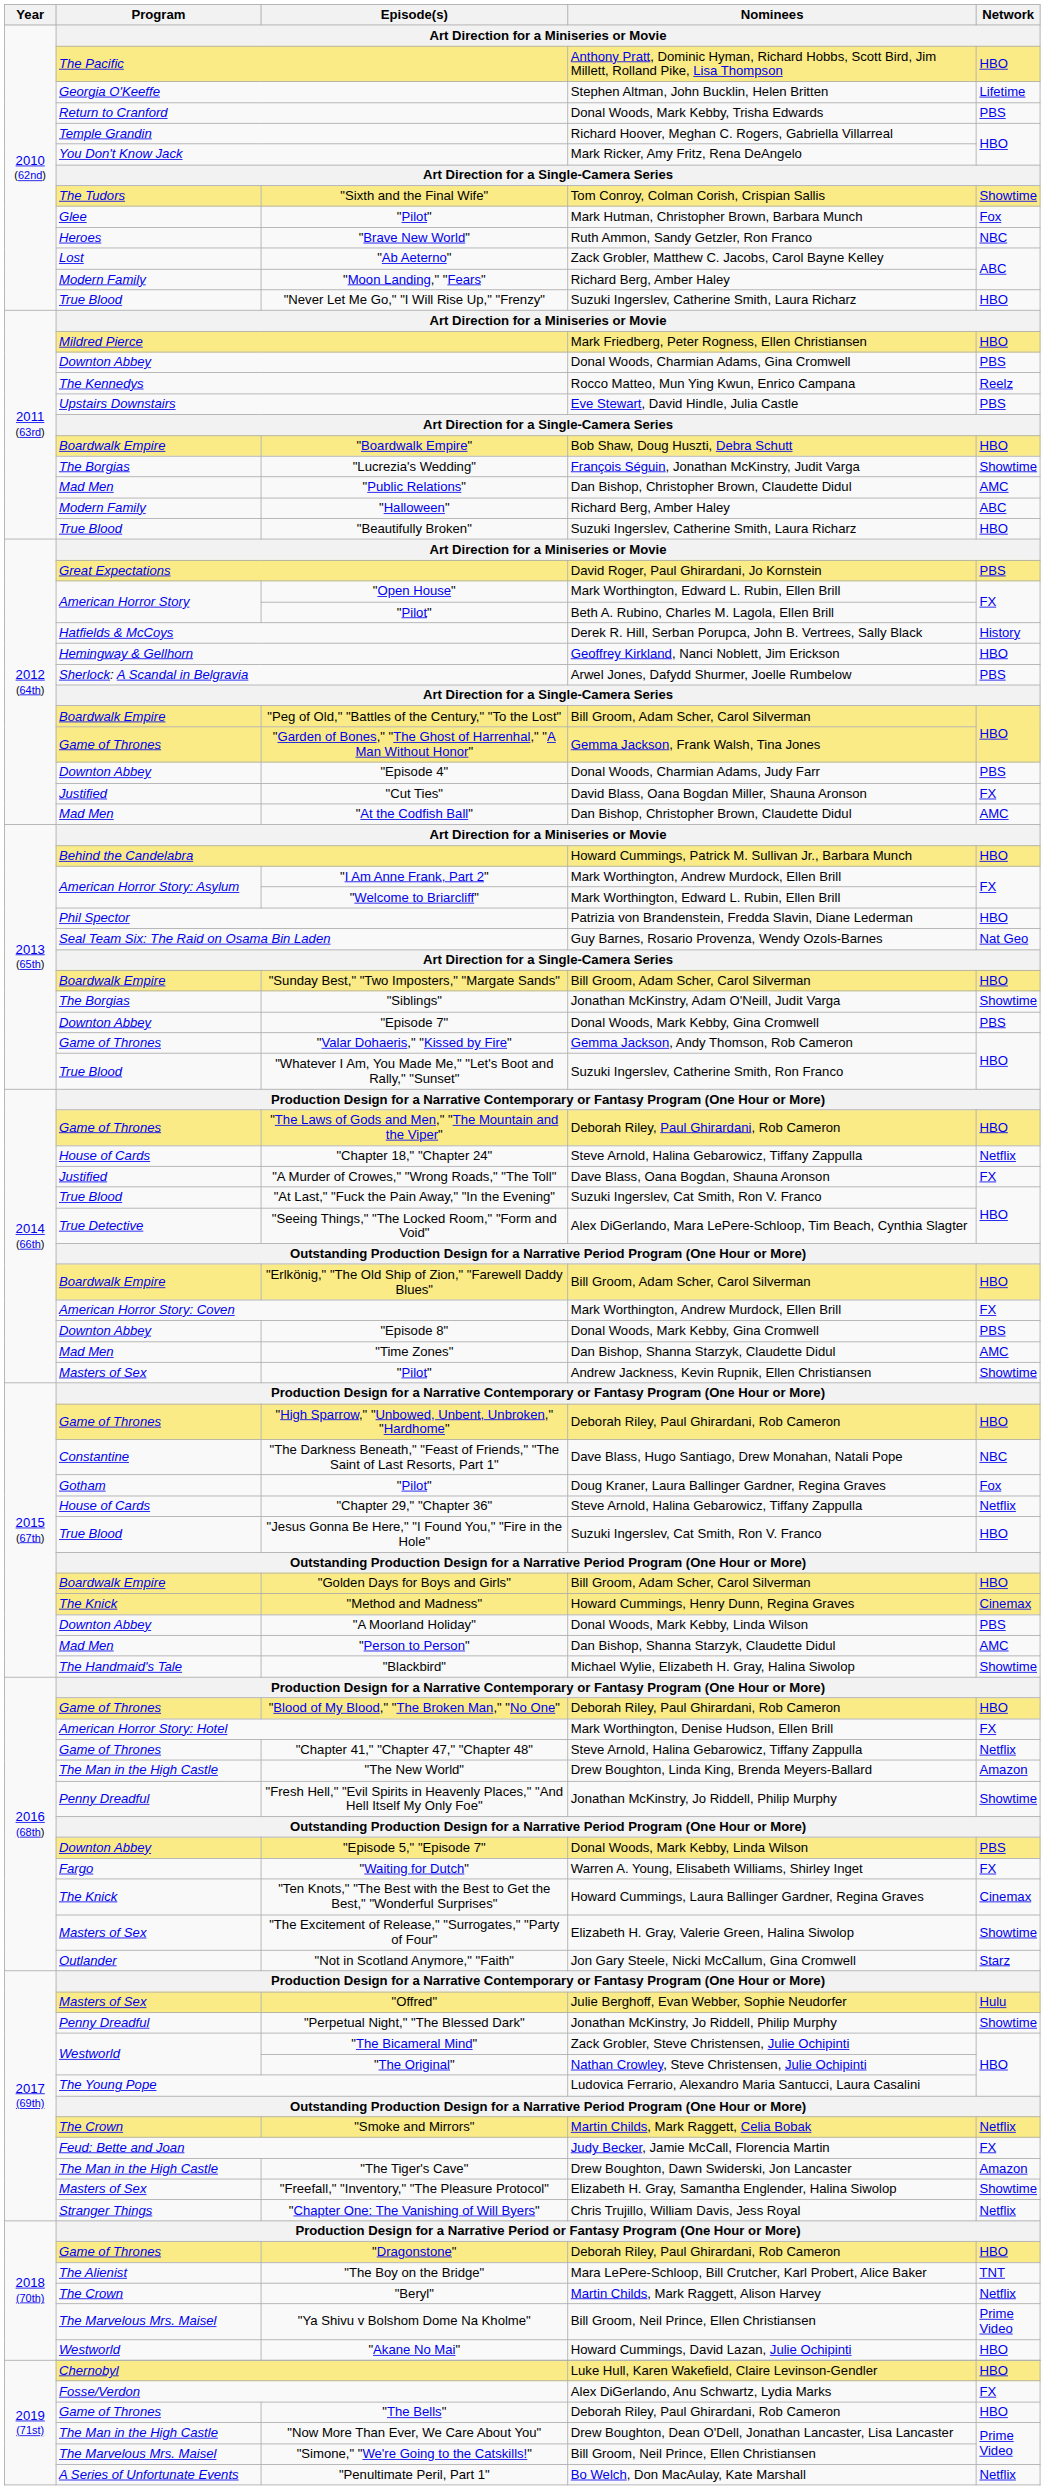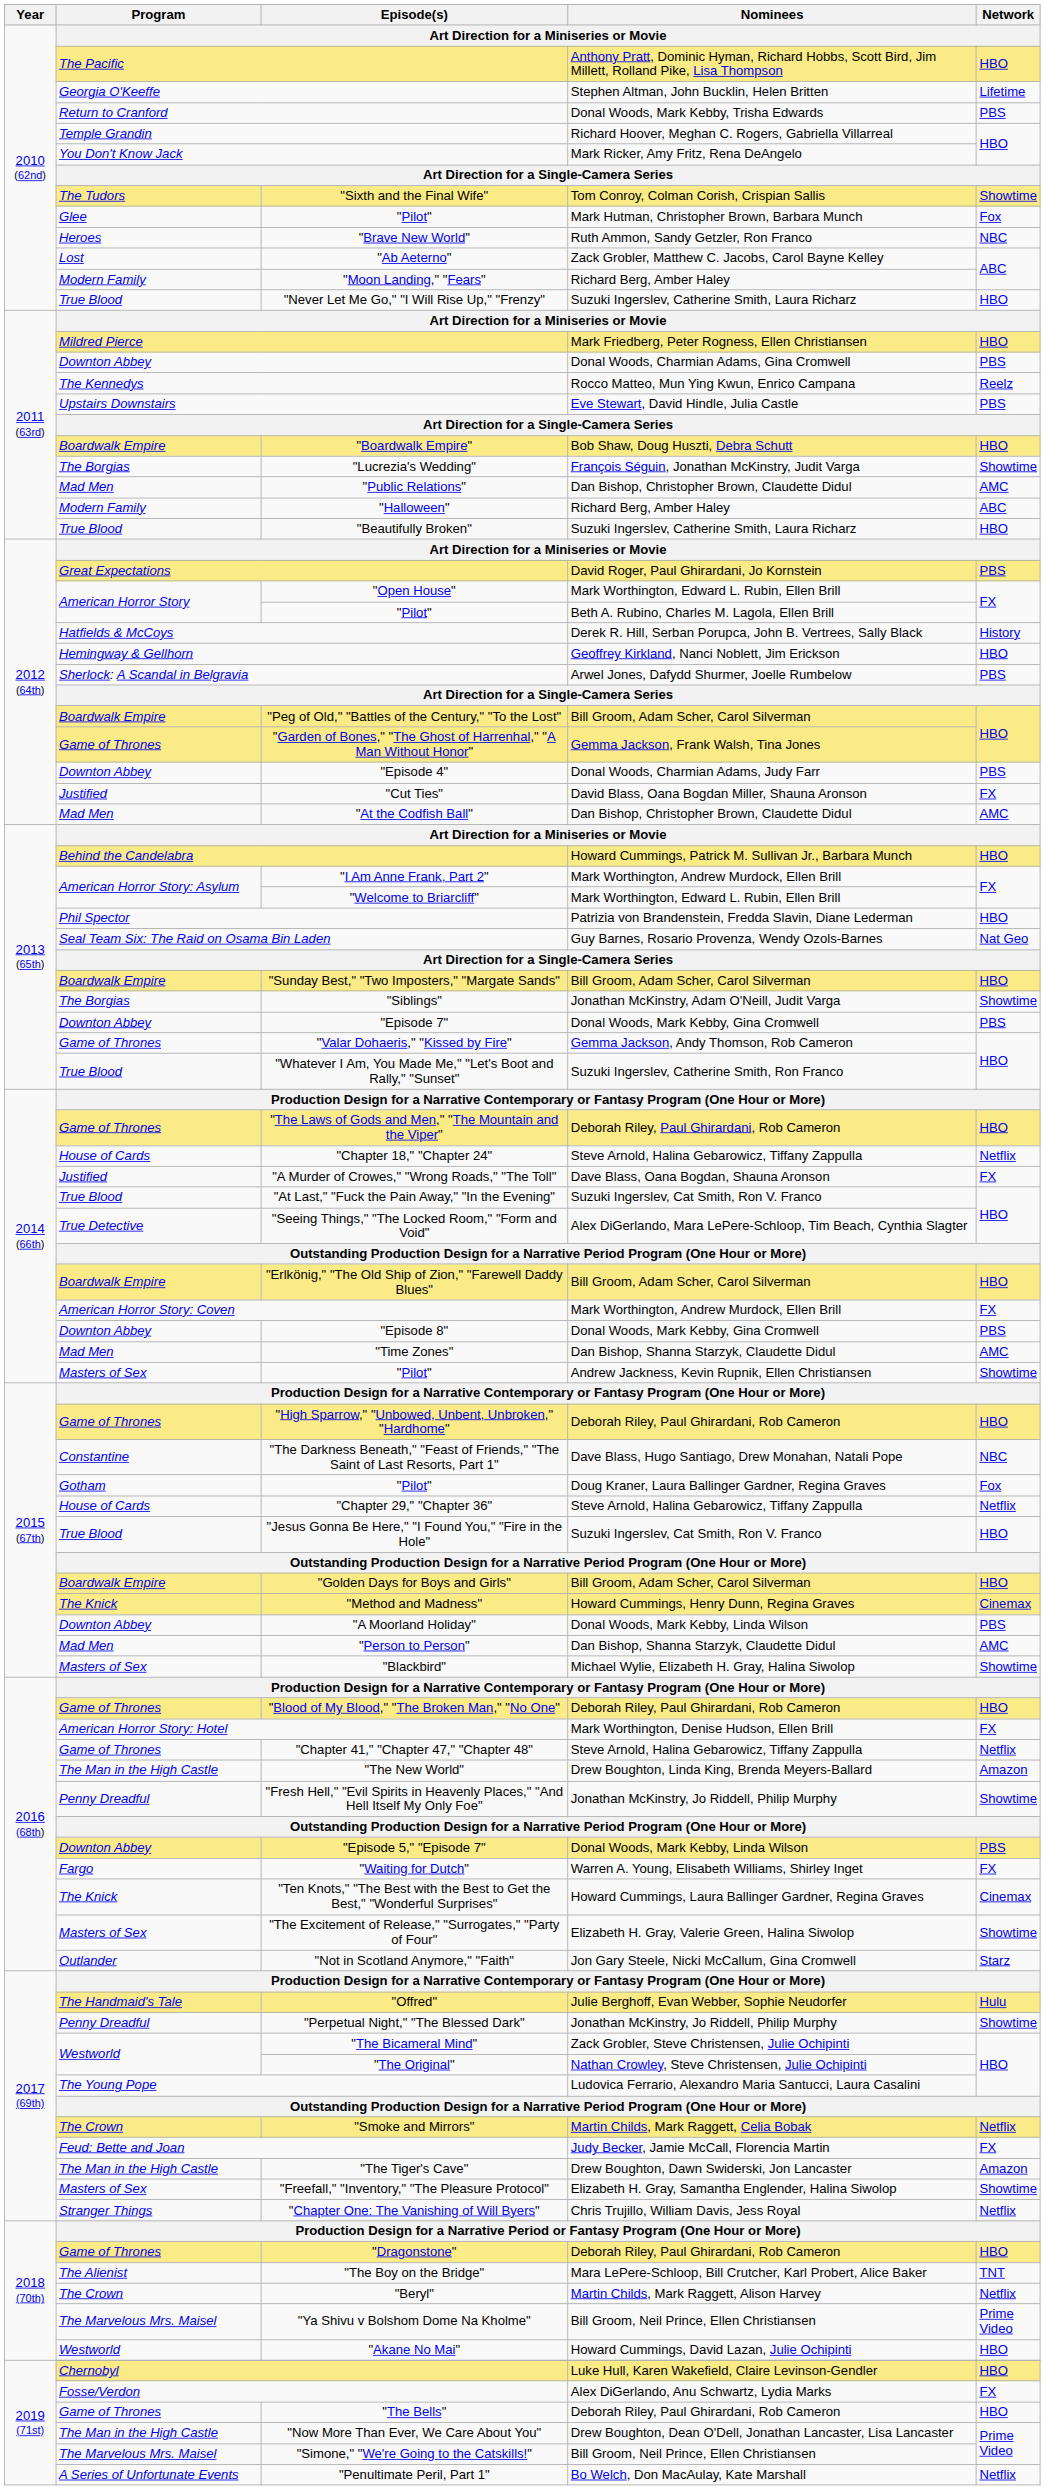"Blackbird" | Program: The Handmaid's Tale -> Masters of Sex
"Offred" | Program: Masters of Sex -> The Handmaid's Tale
